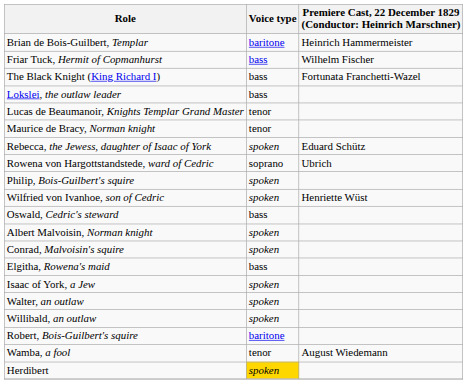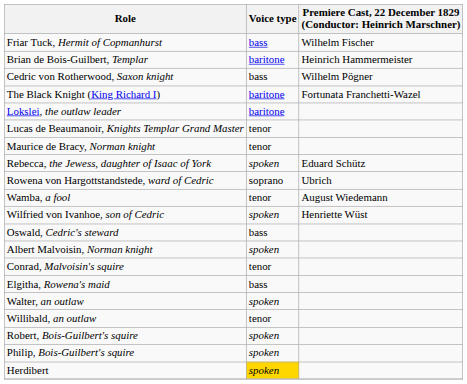rows swapped: Brian de Bois-Guilbert, Templar <-> Friar Tuck, Hermit of Copmanhurst
+ row: Cedric von Rotherwood, Saxon knight | bass | Wilhelm Pögner
The Black Knight (King Richard I) | Voice type: bass -> baritone
Lokslei, the outlaw leader | Voice type: bass -> baritone
rows swapped: Wamba, a fool <-> Philip, Bois-Guilbert's squire
Conrad, Malvoisin's squire | Voice type: spoken -> tenor
- row: Isaac of York, a Jew | spoken
Willibald, an outlaw | Voice type: spoken -> tenor
Robert, Bois-Guilbert's squire | Voice type: baritone -> spoken
